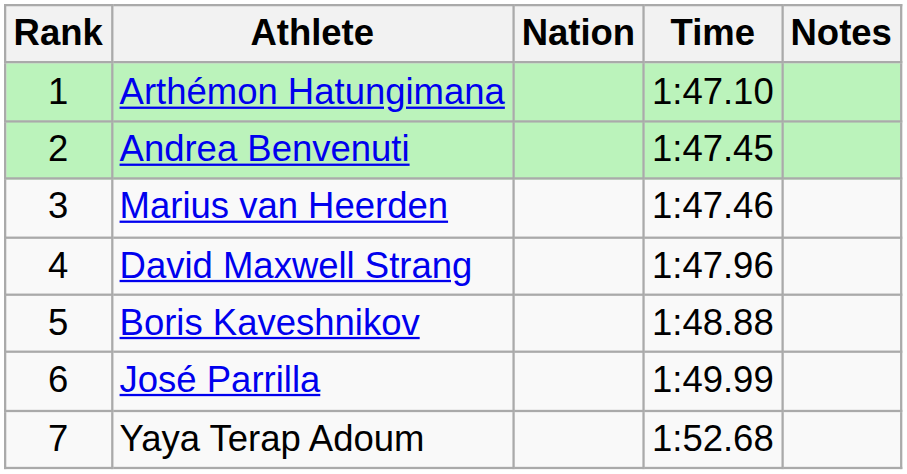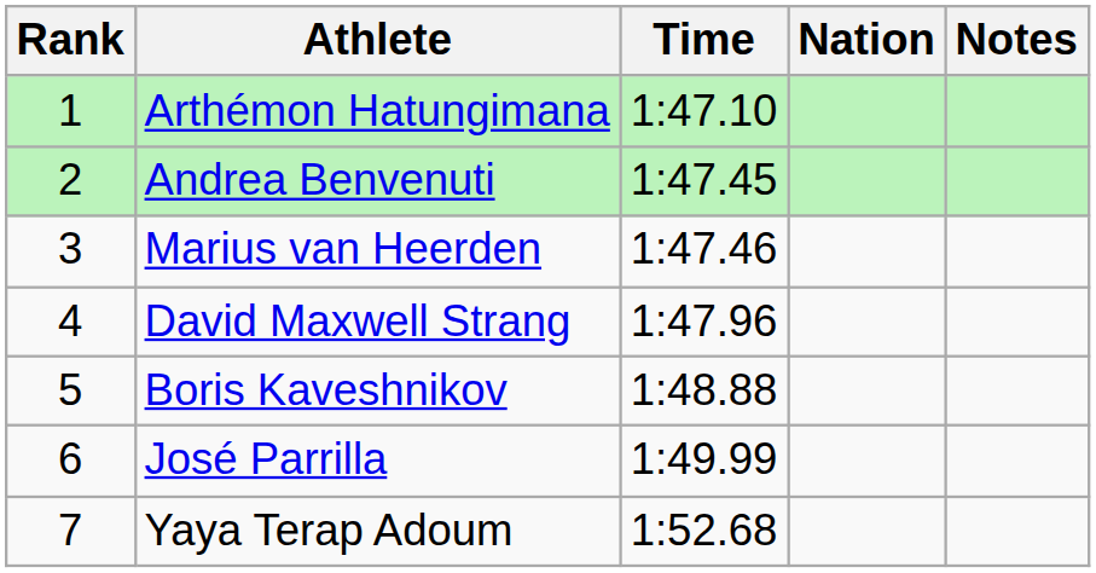columns swapped: Nation <-> Time
